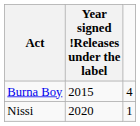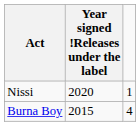rows swapped: Burna Boy <-> Nissi
